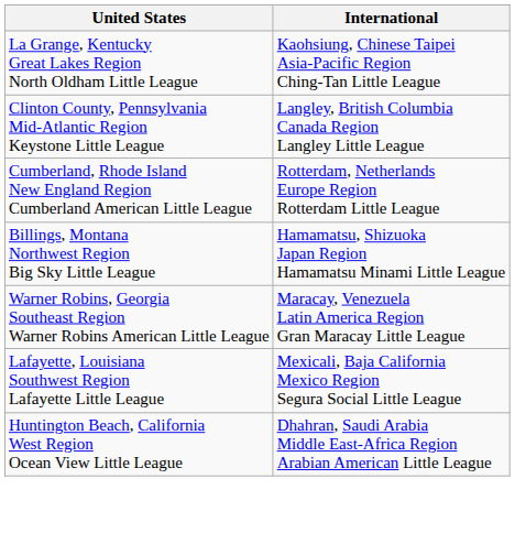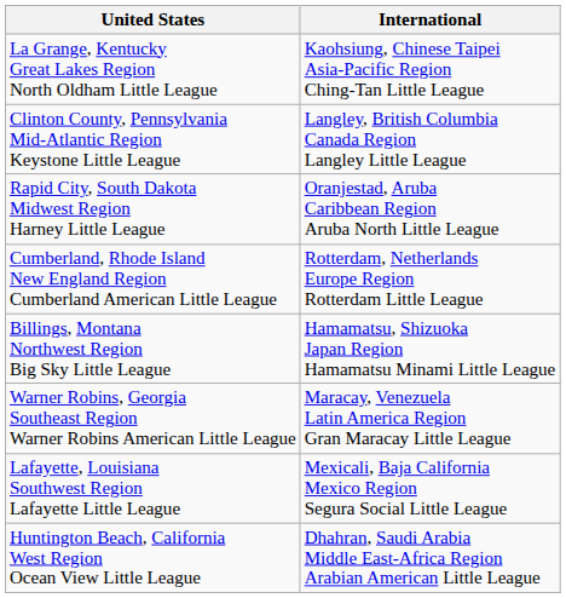+ row: Rapid City, South Dakota Midwest Region Harney Little League | Oranjestad, Aruba Caribbean Region Aruba North Little League
